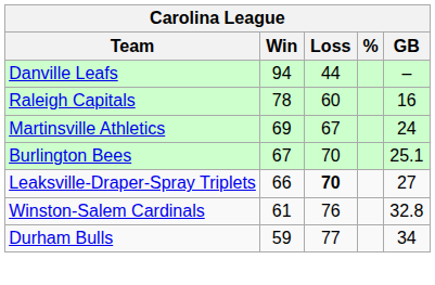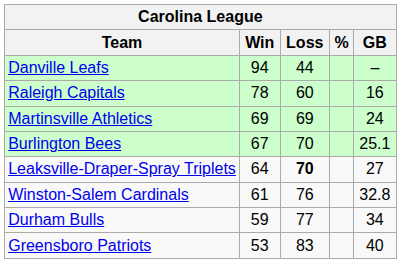Martinsville Athletics | Loss: 67 -> 69
Leaksville-Draper-Spray Triplets | Win: 66 -> 64
+ row: Greensboro Patriots | 53 | 83 | 40
